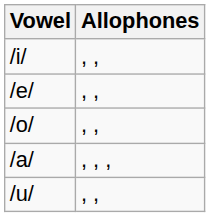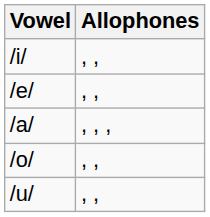rows swapped: /a/ <-> /o/
